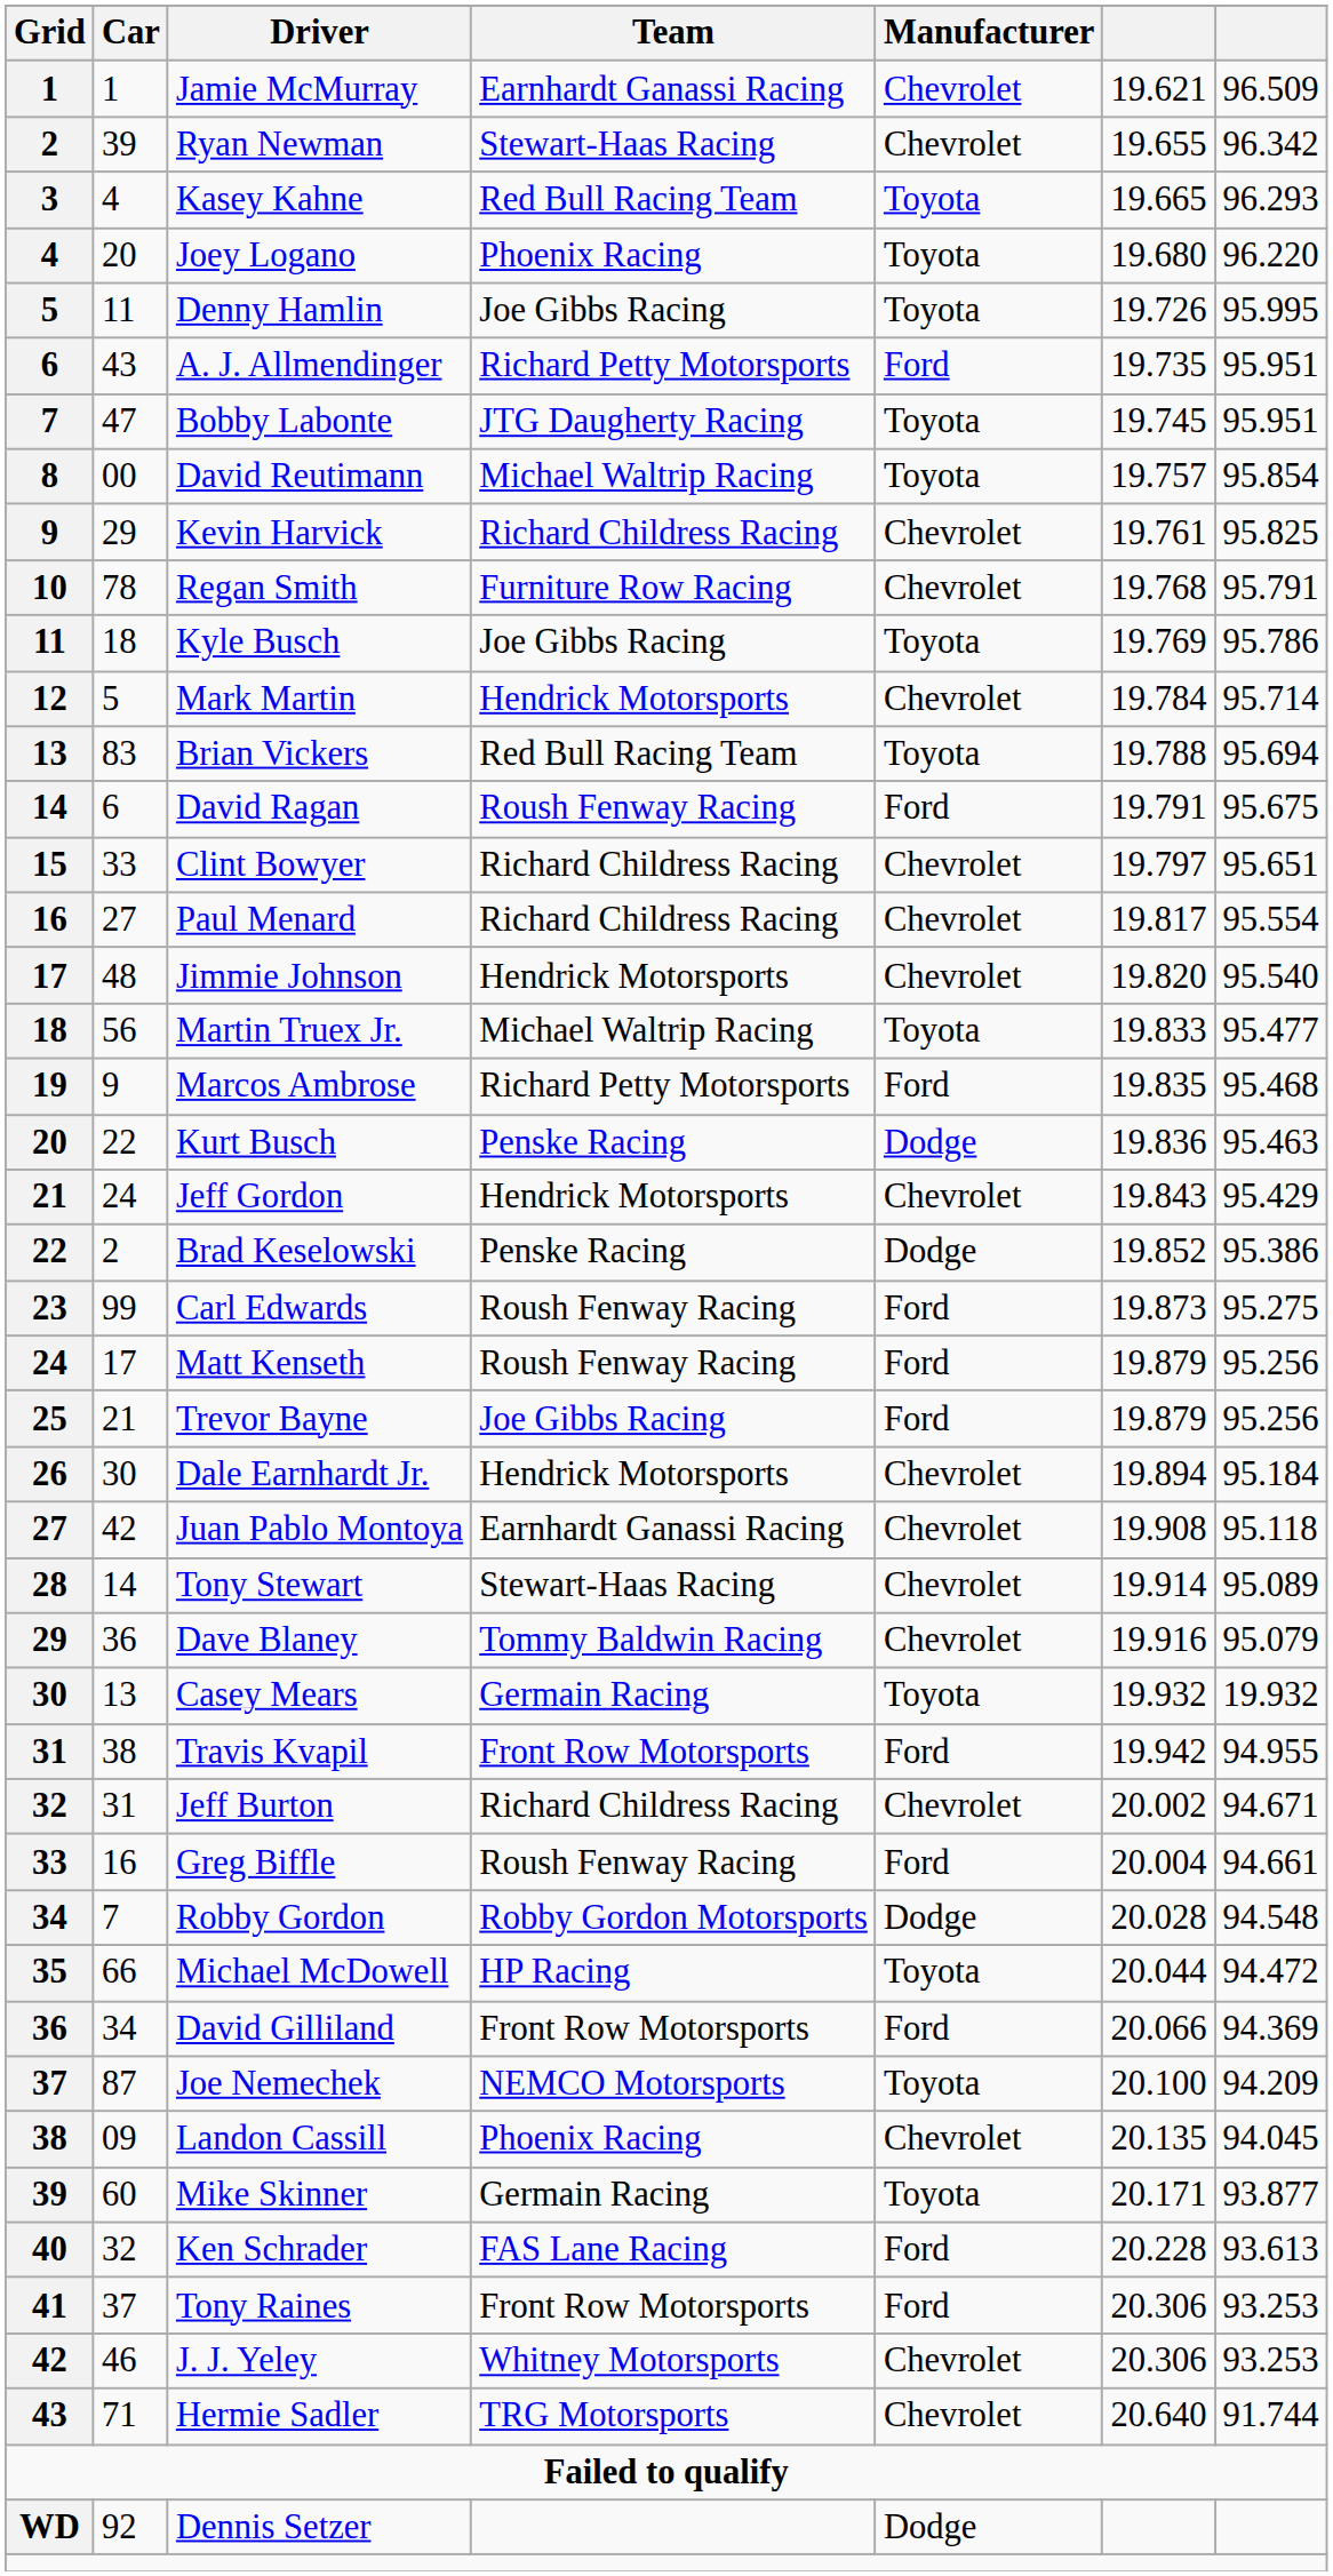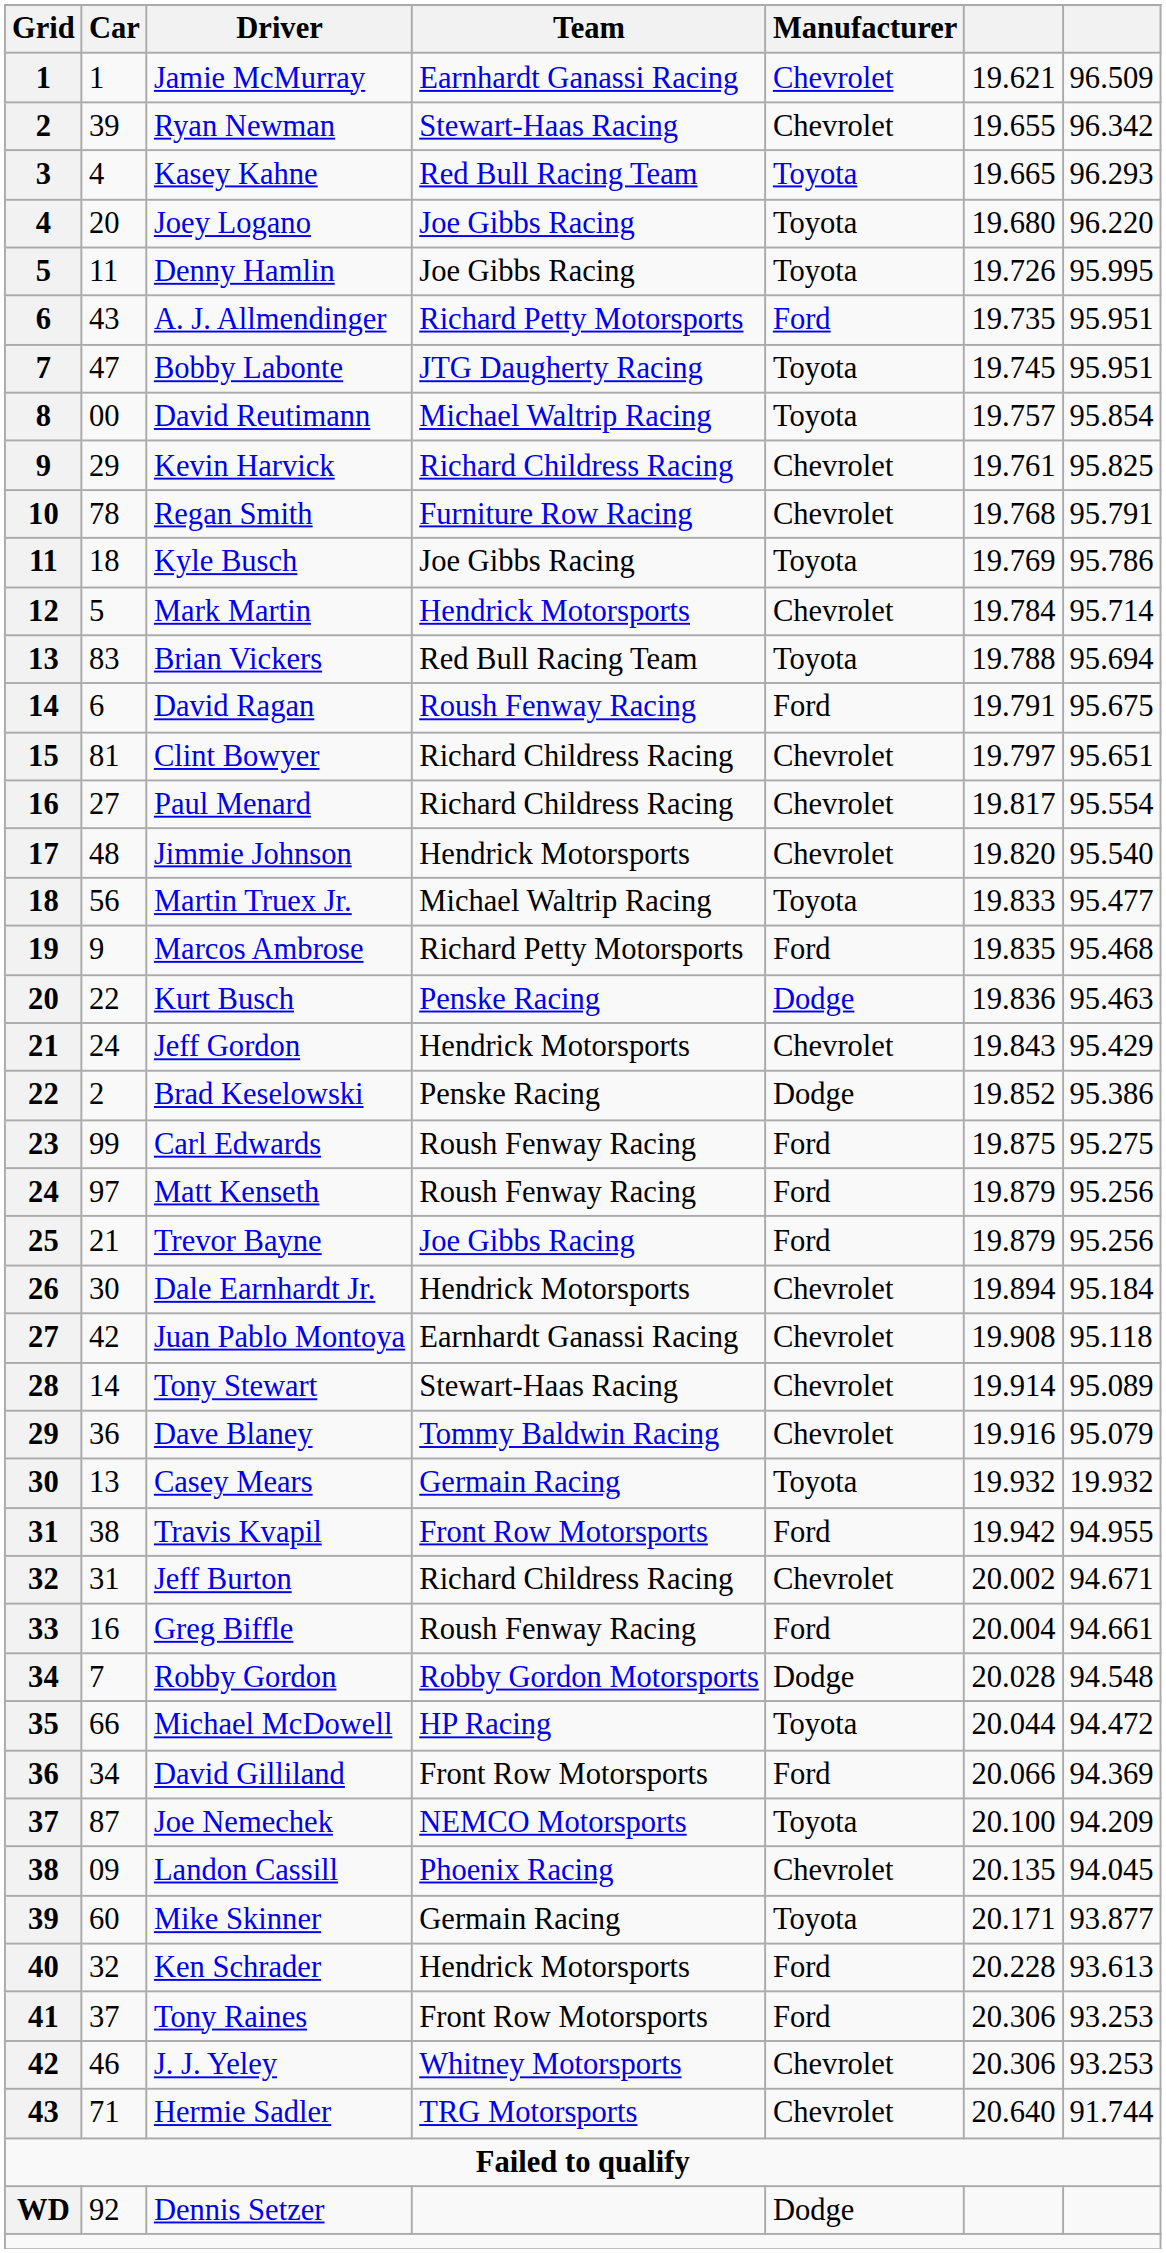Joey Logano | Team: Phoenix Racing -> Joe Gibbs Racing
Clint Bowyer | Car: 33 -> 81
Carl Edwards | column 6: 19.873 -> 19.875
Matt Kenseth | Car: 17 -> 97
Ken Schrader | Team: FAS Lane Racing -> Hendrick Motorsports
